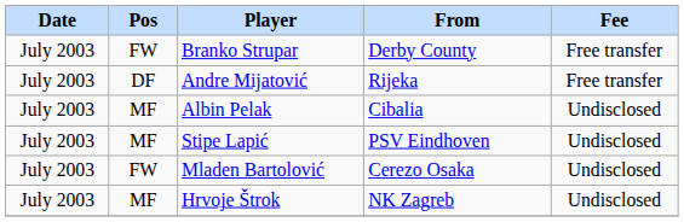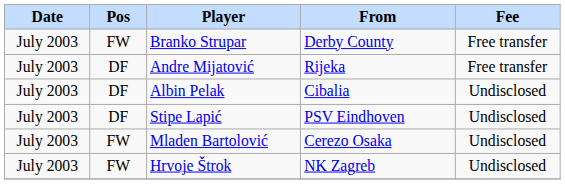Albin Pelak | Pos: MF -> DF
Stipe Lapić | Pos: MF -> DF
Hrvoje Štrok | Pos: MF -> FW
